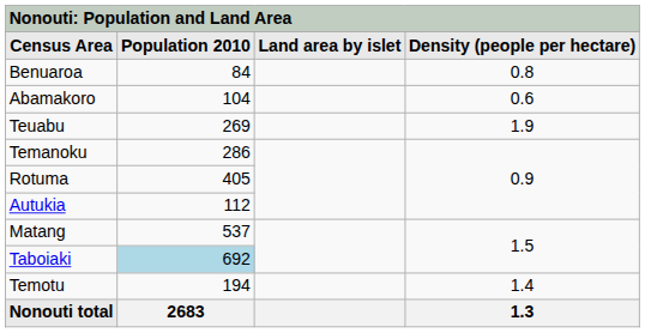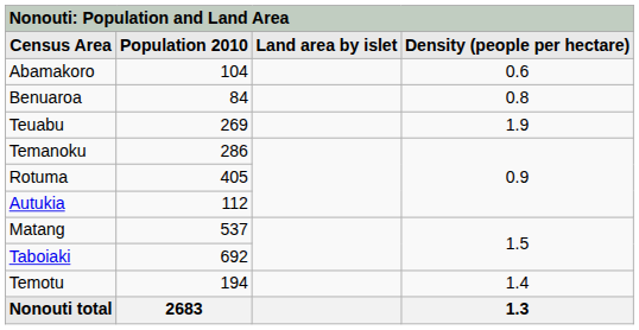rows swapped: Abamakoro <-> Benuaroa
Taboiaki | Population 2010: lightblue background -> no background
